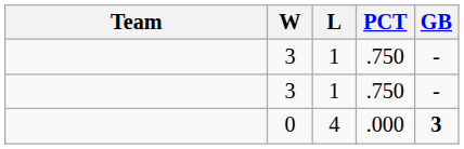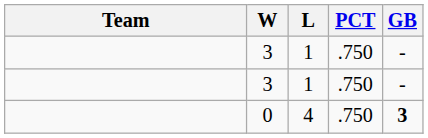0 | PCT: .000 -> .750
